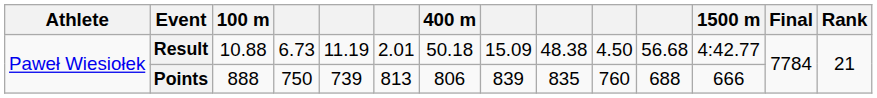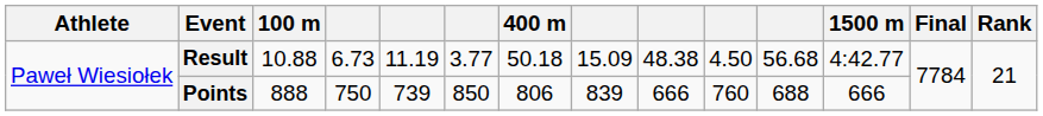Result | column 6: 2.01 -> 3.77
Points | column 6: 813 -> 850
Points | column 9: 835 -> 666
